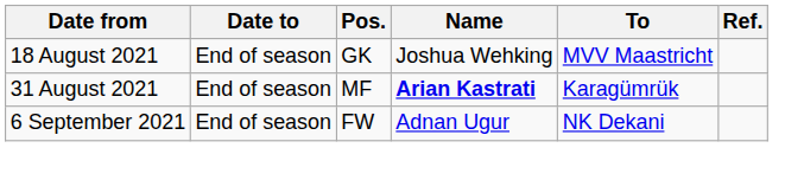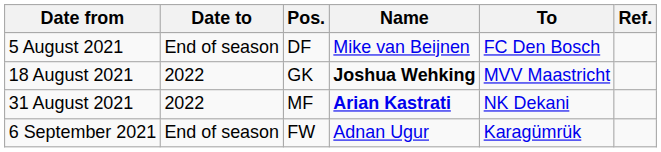+ row: 5 August 2021 | End of season | DF | Mike van Beijnen | FC Den Bosch
18 August 2021 | Date to: End of season -> 2022
18 August 2021 | Name: normal -> bold
31 August 2021 | Date to: End of season -> 2022
31 August 2021 | To: Karagümrük -> NK Dekani
6 September 2021 | To: NK Dekani -> Karagümrük
